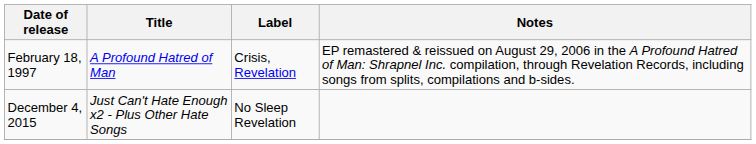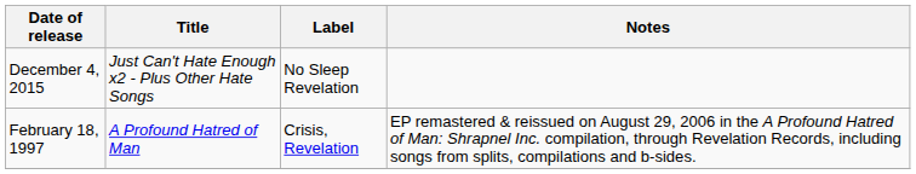rows swapped: February 18, 1997 <-> December 4, 2015
